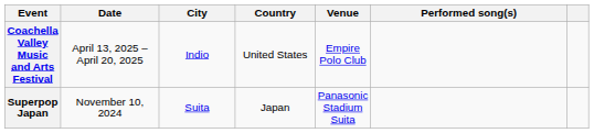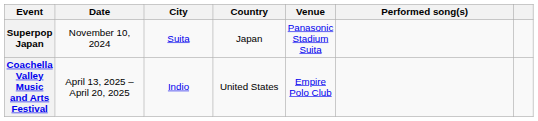rows swapped: Superpop Japan <-> Coachella Valley Music and Arts Festival
